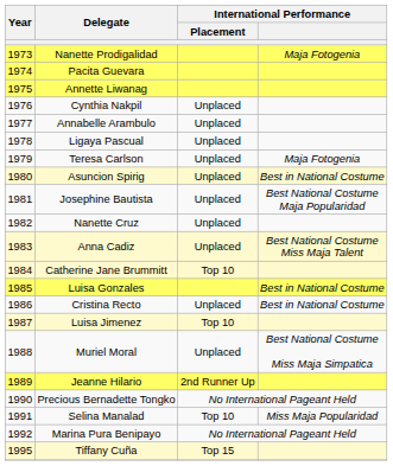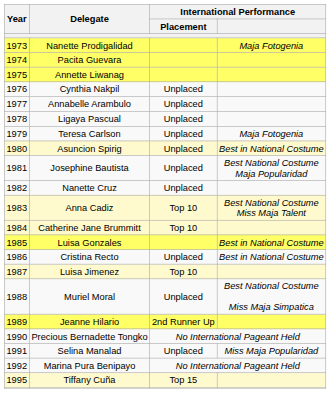Anna Cadiz | International Performance / Placement: Unplaced -> Top 10
Selina Manalad | International Performance / Placement: Top 10 -> Unplaced
